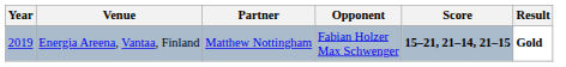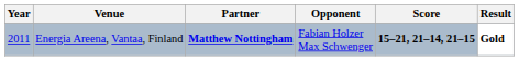Energia Areena, Vantaa, Finland | Year: 2019 -> 2011
Energia Areena, Vantaa, Finland | Partner: normal -> bold
